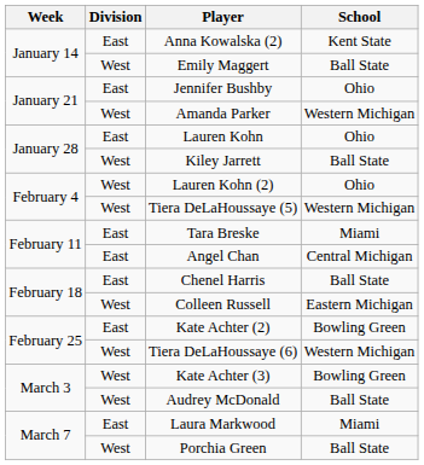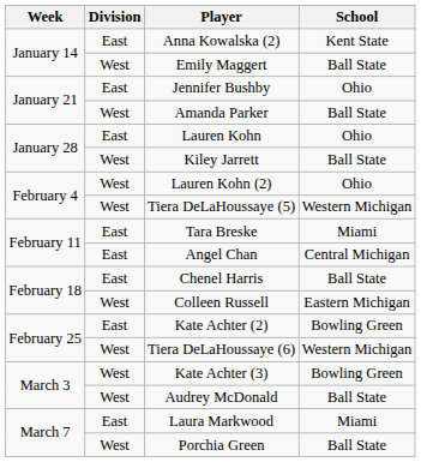Amanda Parker | School: Western Michigan -> Ball State
